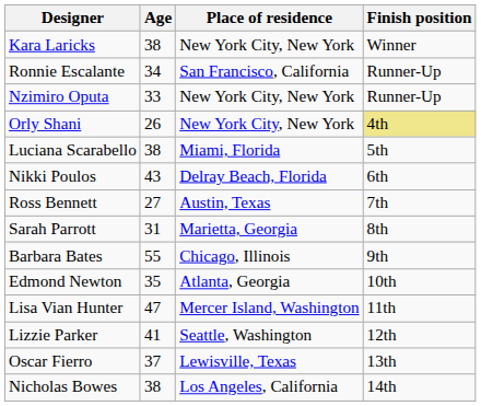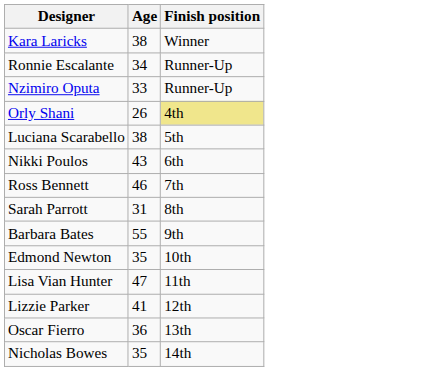- column: Place of residence | New York City, New York | San Francisco, California | New York City, New York | New York City, New York | Miami, Florida | Delray Beach, Florida | Austin, Texas | Marietta, Georgia | Chicago, Illinois | Atlanta, Georgia | Mercer Island, Washington | Seattle, Washington | Lewisville, Texas | Los Angeles, California
Ross Bennett | Age: 27 -> 46
Oscar Fierro | Age: 37 -> 36
Nicholas Bowes | Age: 38 -> 35
